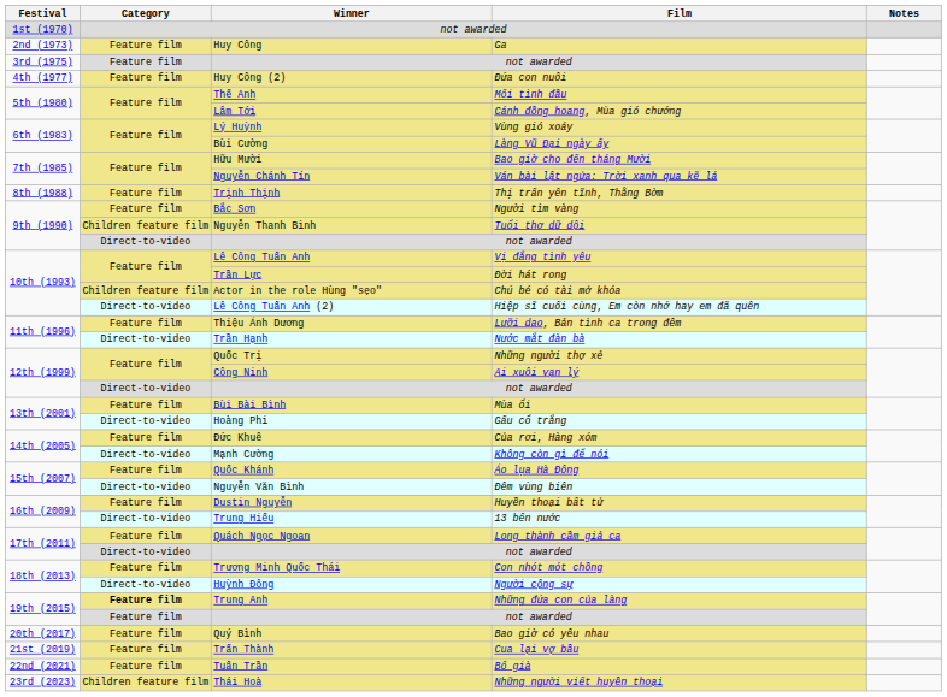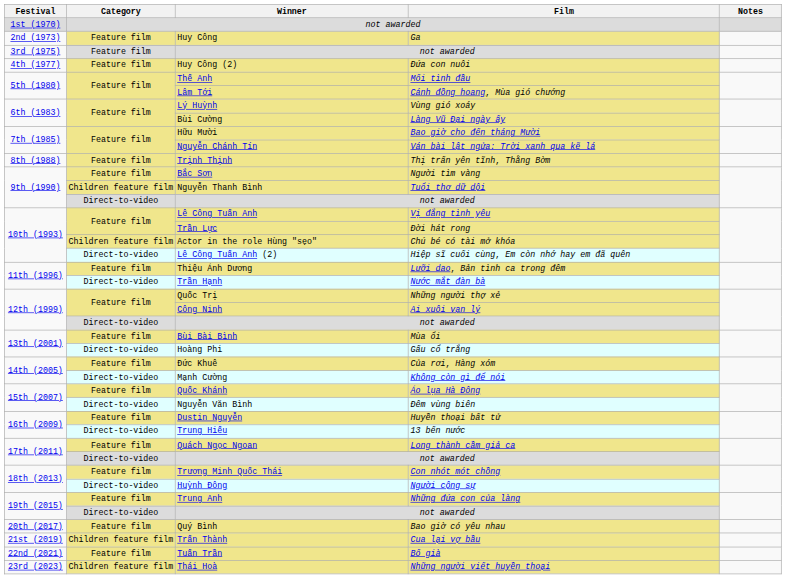Trung Anh | Category: bold -> normal
19th (2015) / not awarded | Category: Feature film -> Direct-to-video
Trấn Thành | Category: Feature film -> Children feature film
